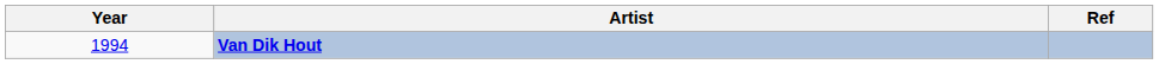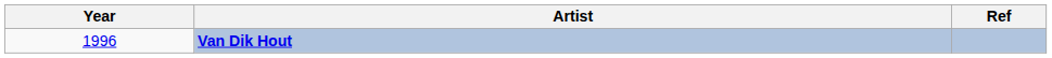Van Dik Hout | Year: 1994 -> 1996
